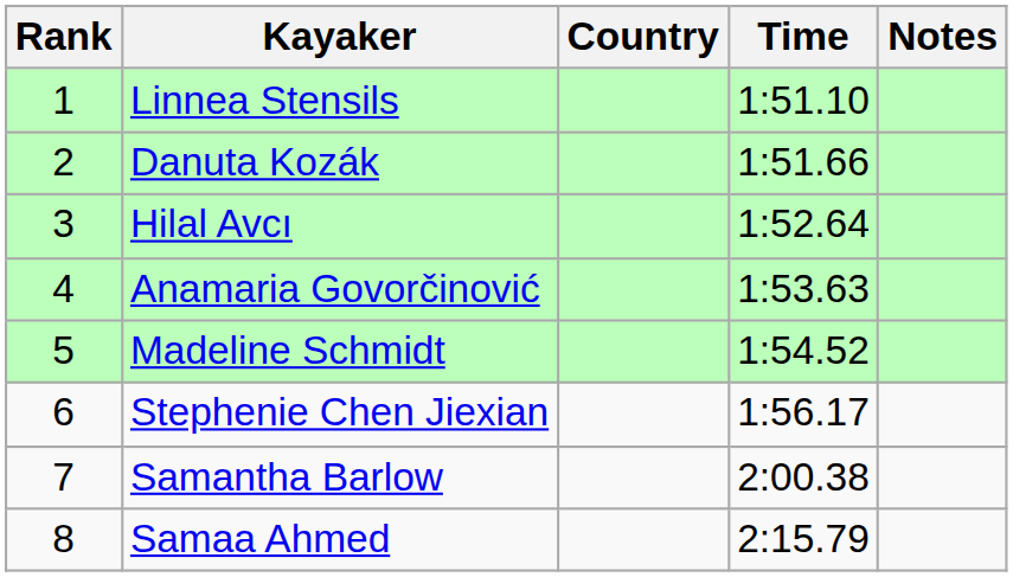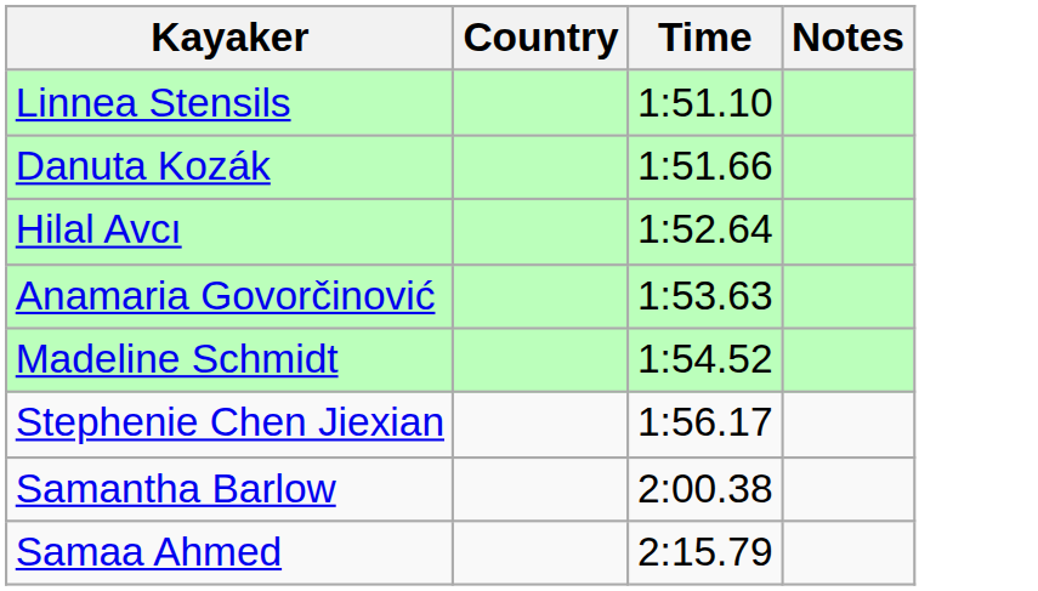- column: Rank | 1 | 2 | 3 | 4 | 5 | 6 | 7 | 8
